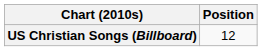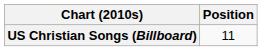US Christian Songs (Billboard) | Position: 12 -> 11
